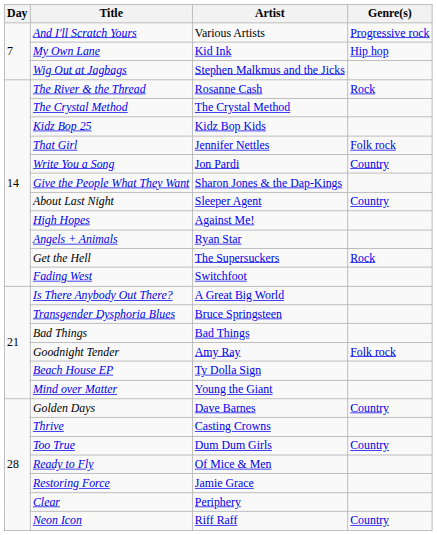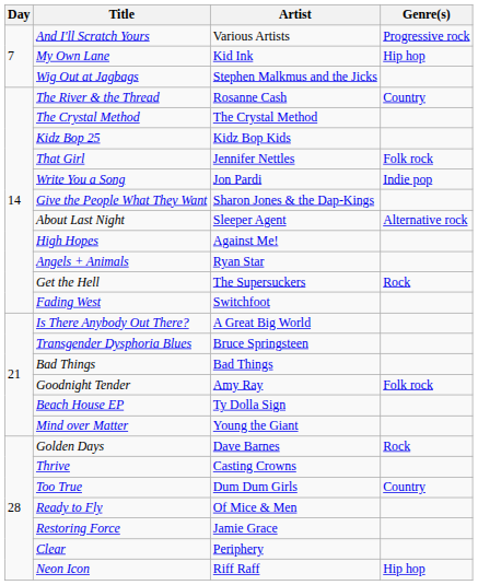The River & the Thread | Genre(s): Rock -> Country
Write You a Song | Genre(s): Country -> Indie pop
About Last Night | Genre(s): Country -> Alternative rock
Golden Days | Genre(s): Country -> Rock
Neon Icon | Genre(s): Country -> Hip hop
